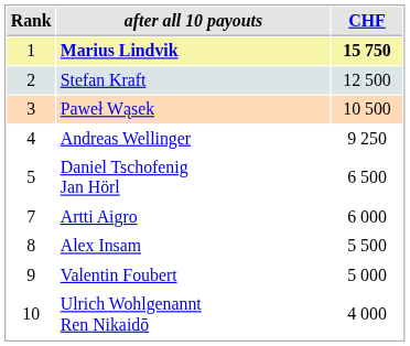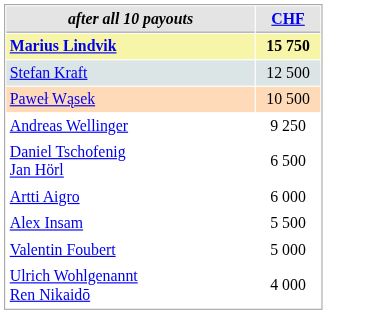- column: Rank | 1 | 2 | 3 | 4 | 5 | 7 | 8 | 9 | 10
